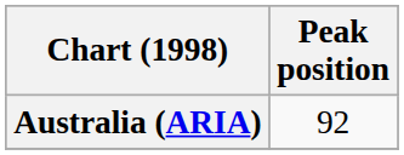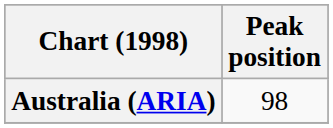Australia (ARIA) | Peak position: 92 -> 98
